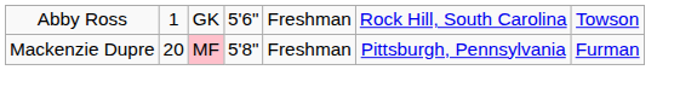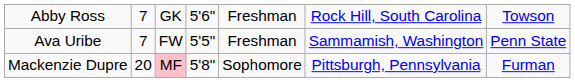Abby Ross | column 2: 1 -> 7
+ row: Ava Uribe | 7 | FW | 5'5" | Freshman | Sammamish, Washington | Penn State
Mackenzie Dupre | column 5: Freshman -> Sophomore
